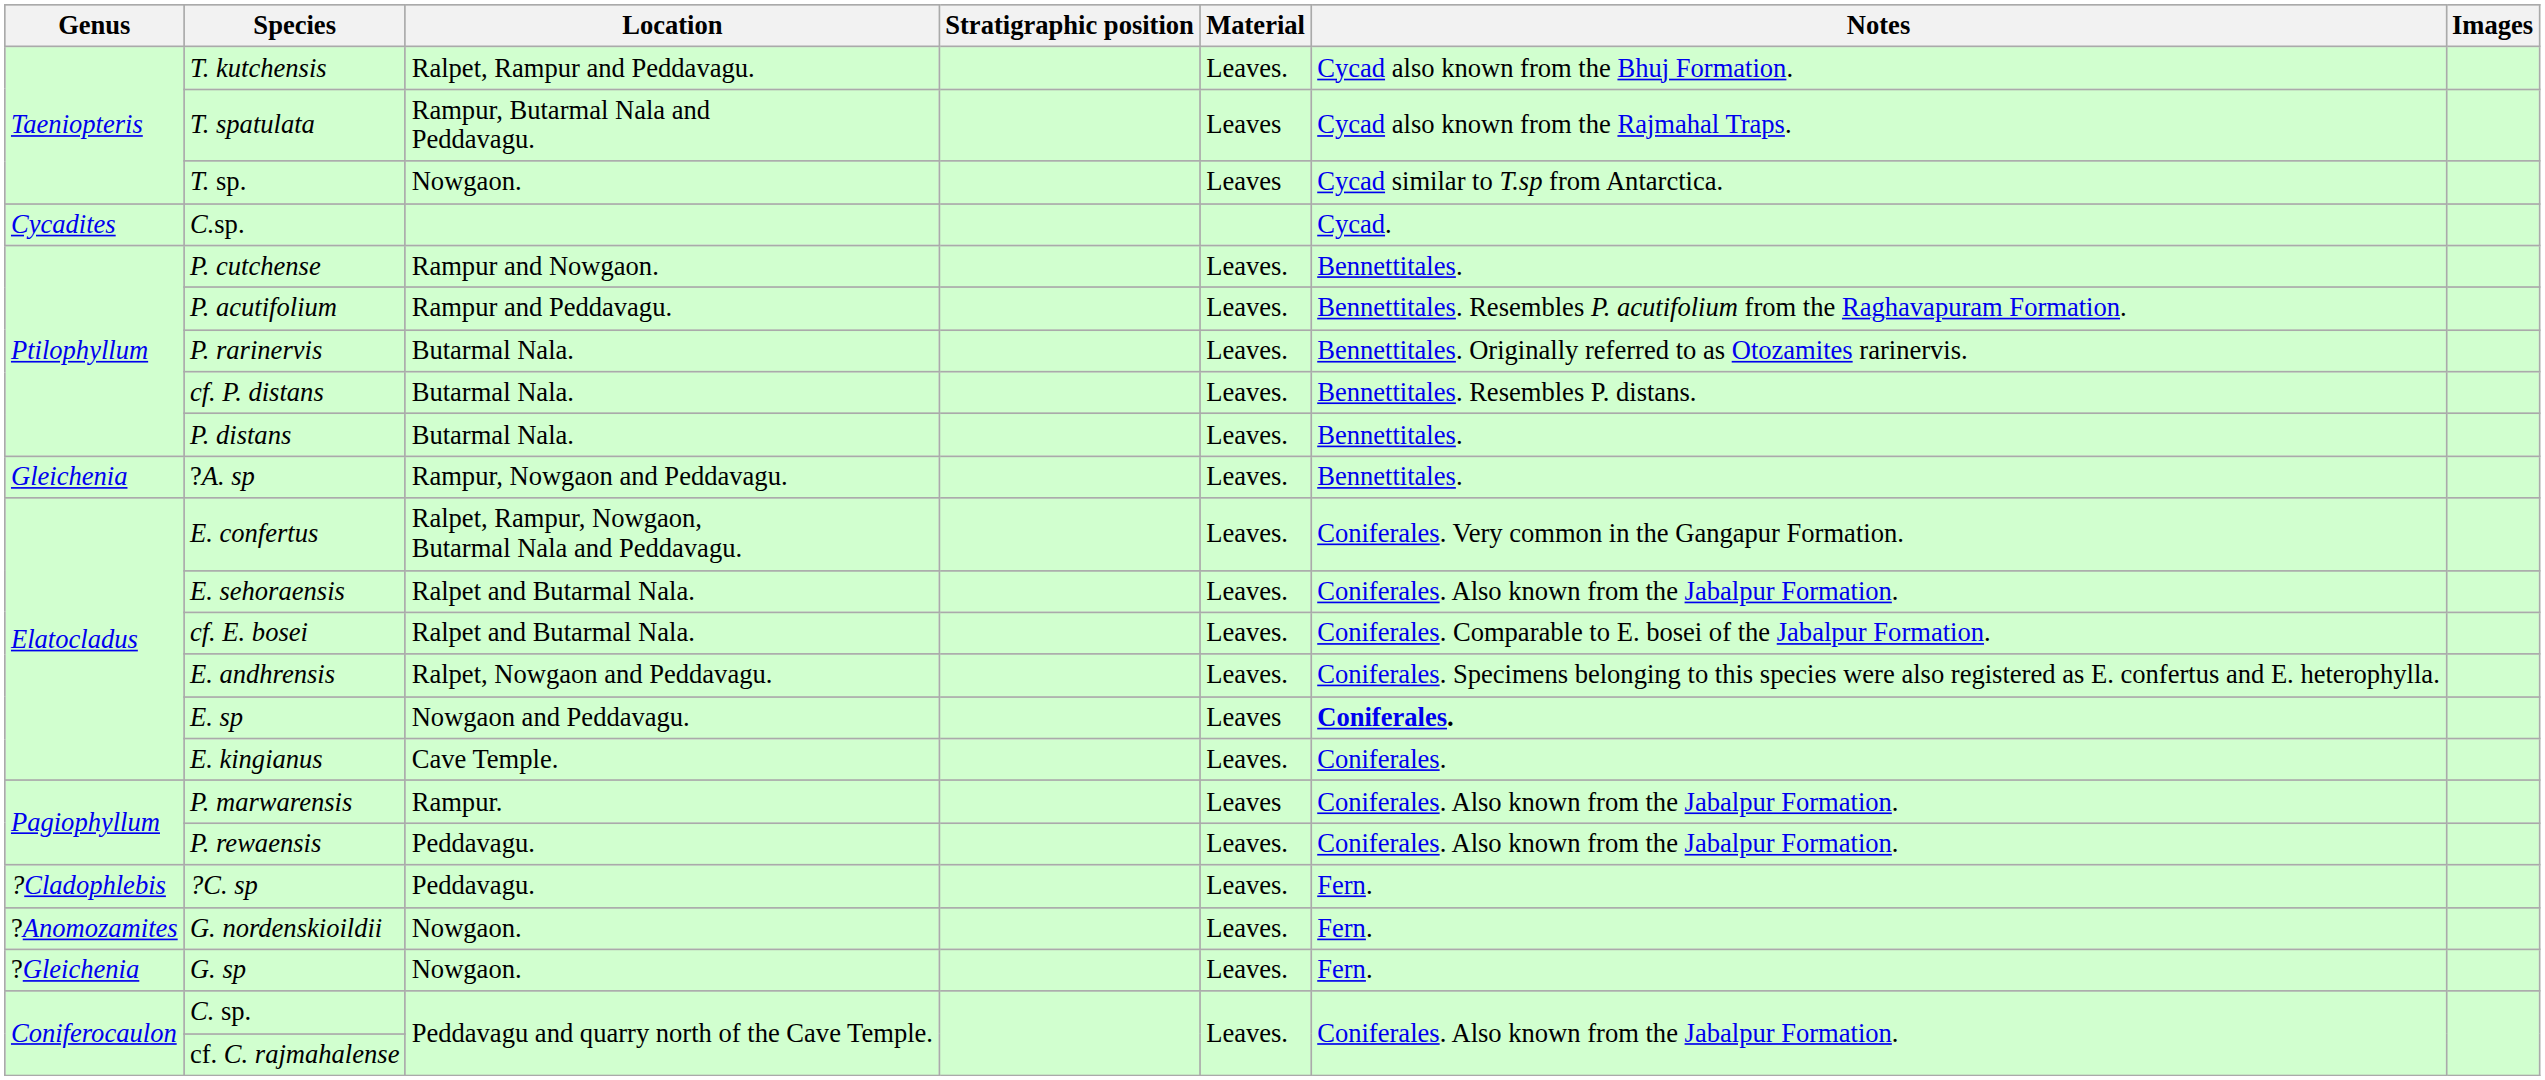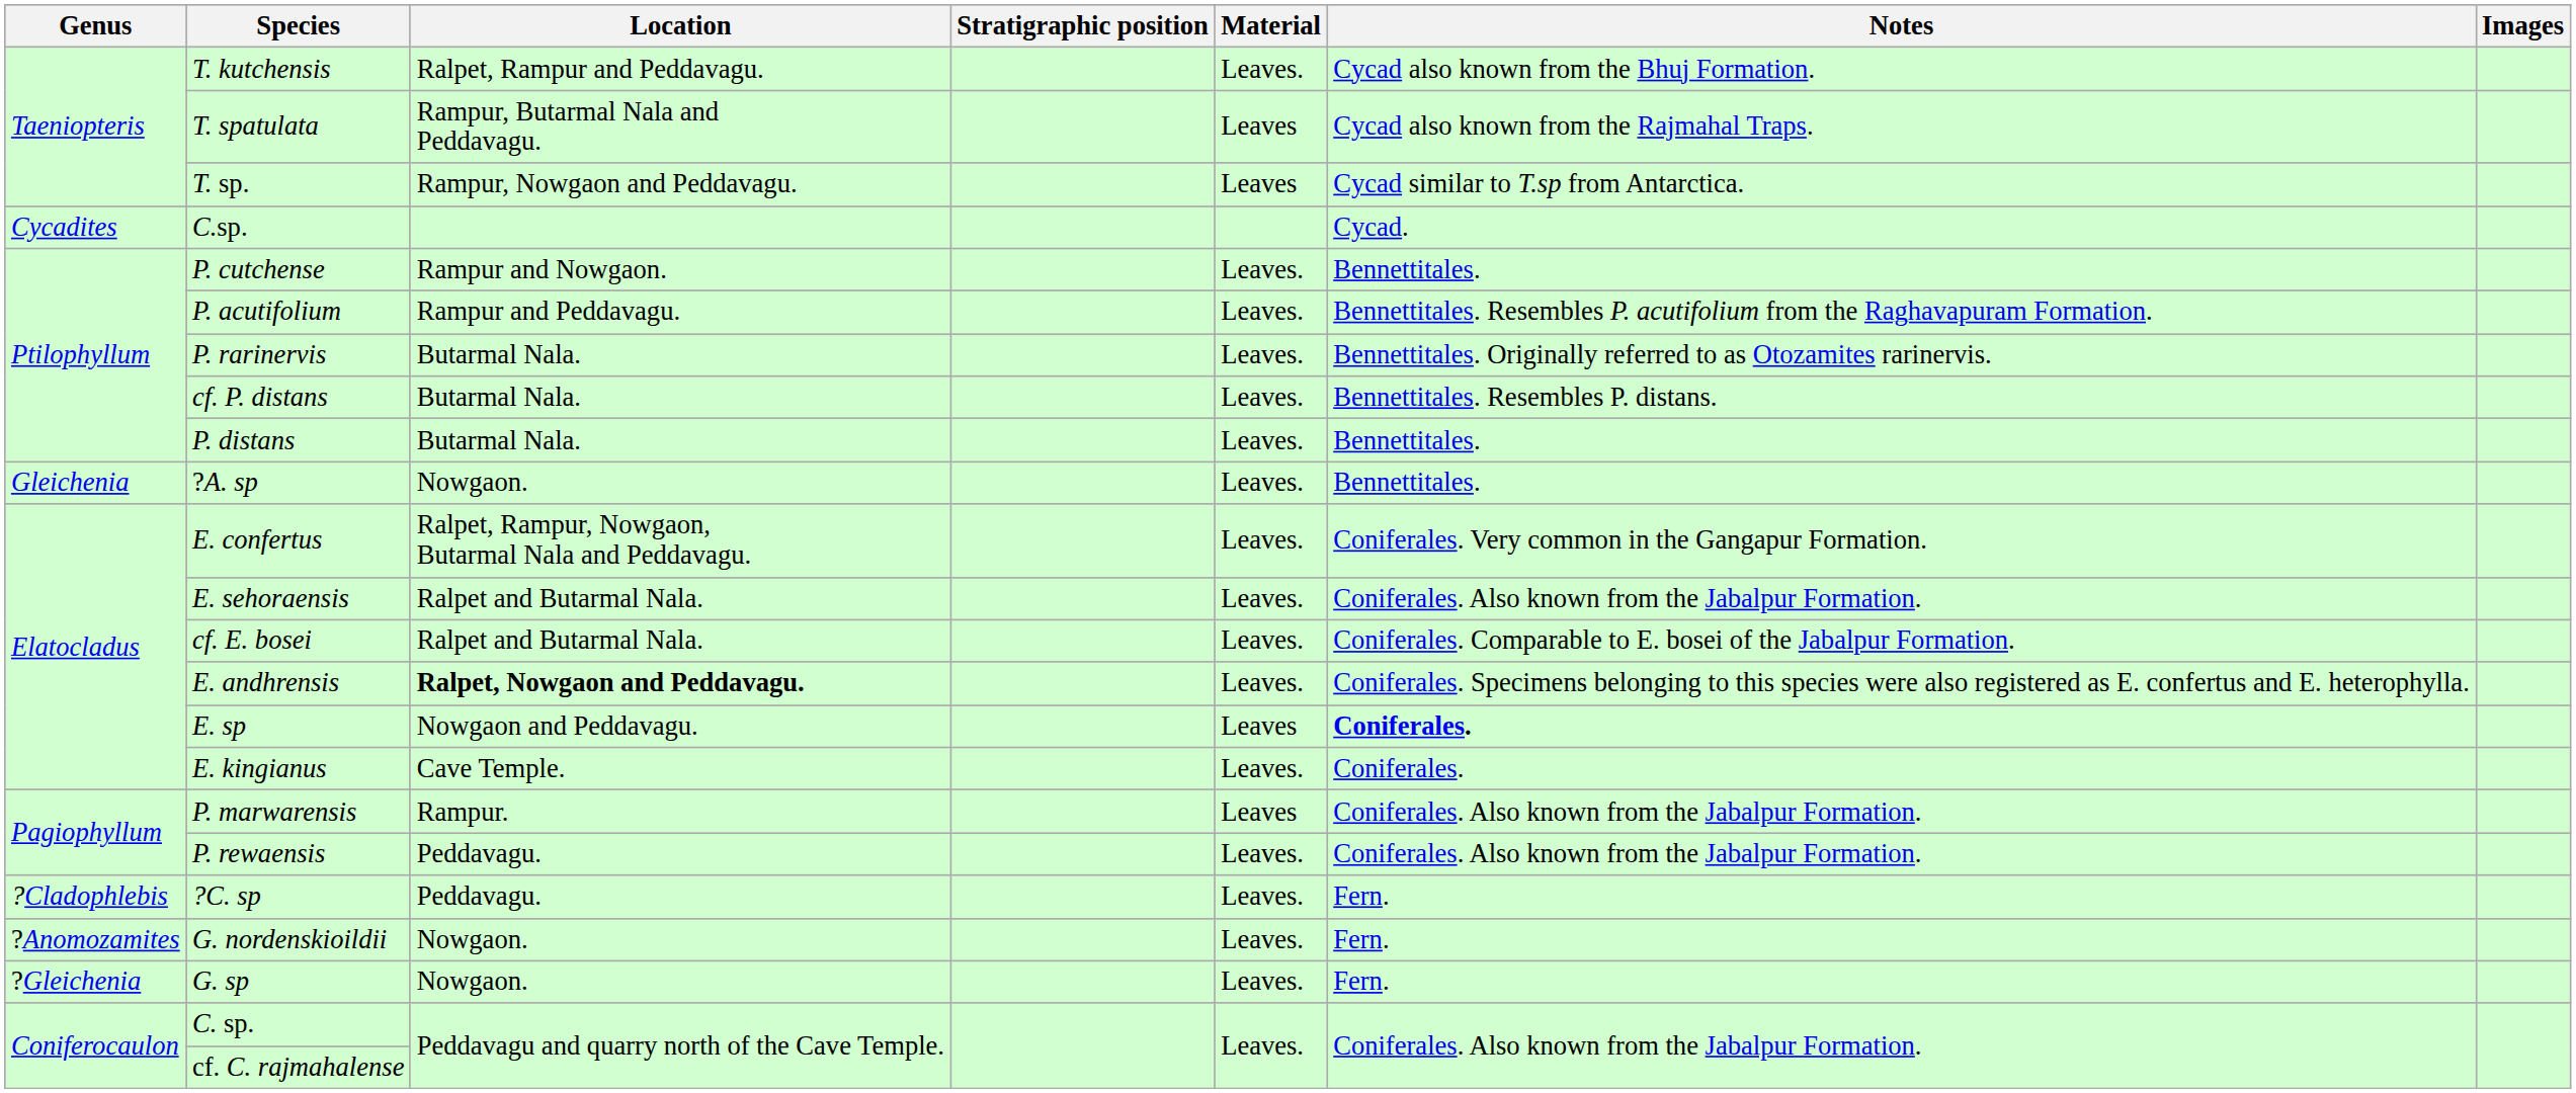T. sp. | Location: Nowgaon. -> Rampur, Nowgaon and Peddavagu.
?A. sp | Location: Rampur, Nowgaon and Peddavagu. -> Nowgaon.
E. andhrensis | Location: normal -> bold
